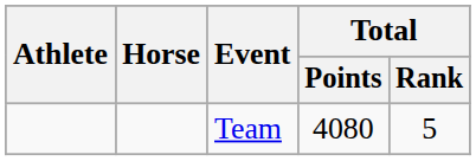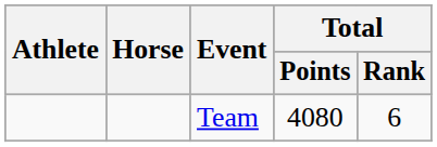Team | Total / Rank: 5 -> 6
